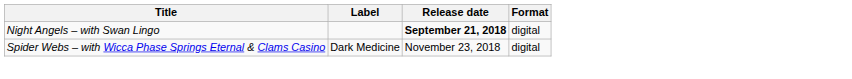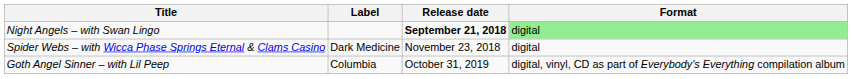Night Angels – with Swan Lingo | Format: no background -> lightgreen background
+ row: Goth Angel Sinner – with Lil Peep | Columbia | October 31, 2019 | digital, vinyl, CD as part of Everybody's Everything compilation album
